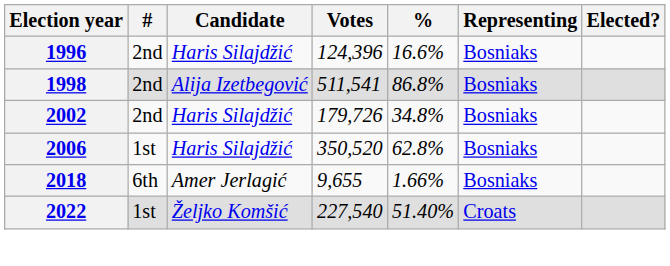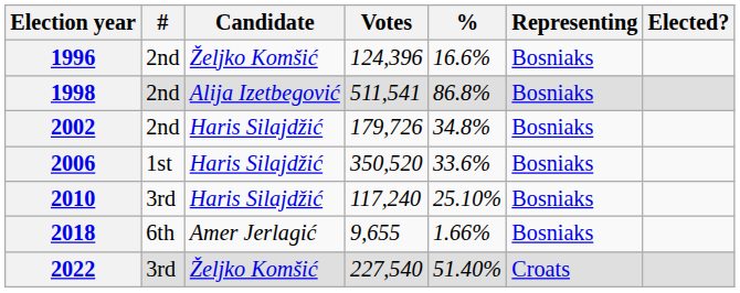1996 | Candidate: Haris Silajdžić -> Željko Komšić
2006 | %: 62.8% -> 33.6%
+ row: 2010 | 3rd | Haris Silajdžić | 117,240 | 25.10% | Bosniaks
2022 | #: 1st -> 3rd
